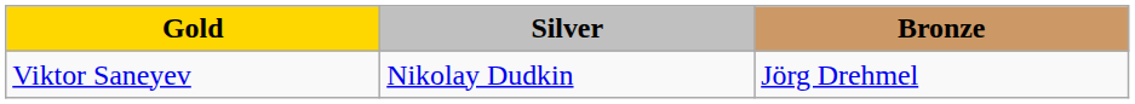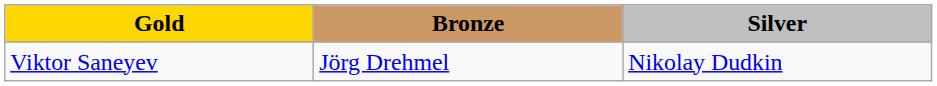columns swapped: Silver <-> Bronze
